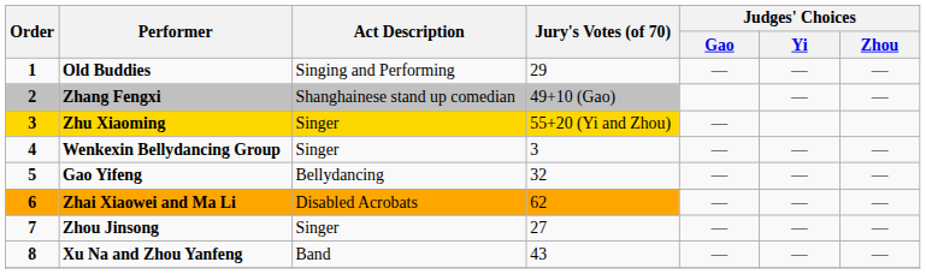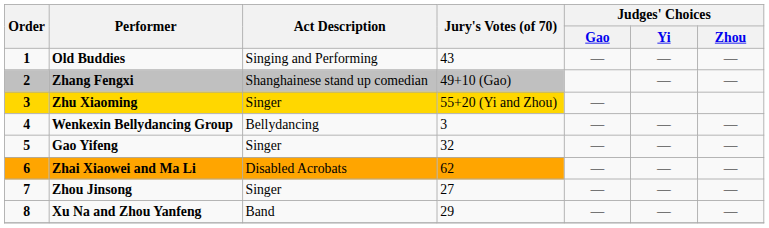Old Buddies | Jury's Votes (of 70): 29 -> 43
Wenkexin Bellydancing Group | Act Description: Singer -> Bellydancing
Gao Yifeng | Act Description: Bellydancing -> Singer
Xu Na and Zhou Yanfeng | Jury's Votes (of 70): 43 -> 29
